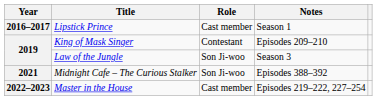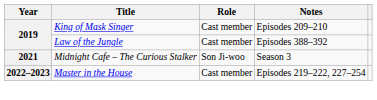- row: 2016–2017 | Lipstick Prince | Cast member | Season 1
King of Mask Singer | Role: Contestant -> Cast member
Law of the Jungle | Role: Son Ji-woo -> Cast member
Law of the Jungle | Notes: Season 3 -> Episodes 388–392
Midnight Cafe – The Curious Stalker | Notes: Episodes 388–392 -> Season 3
